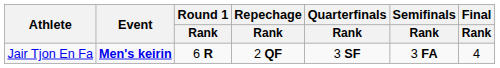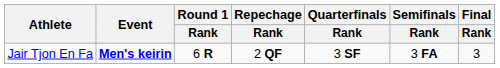Jair Tjon En Fa | Final / Rank: 4 -> 3
